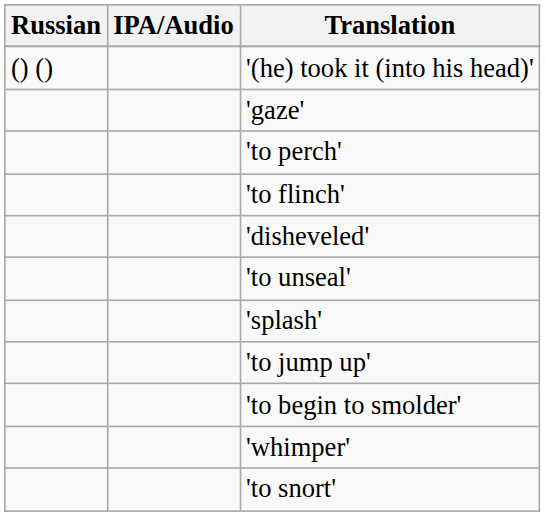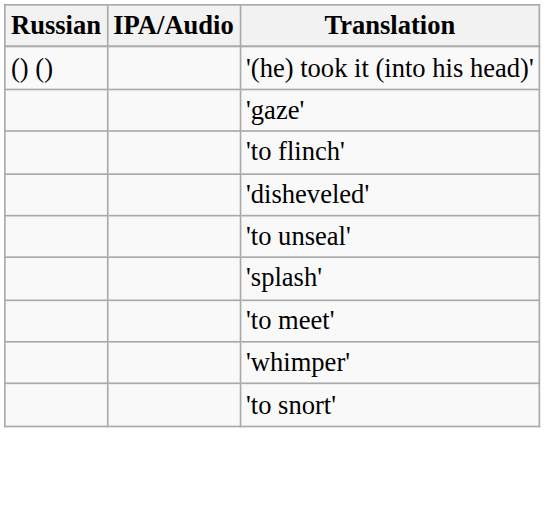- row: 'to perch'
- row: 'to jump up'
- row: 'to begin to smolder'
+ row: 'to meet'
